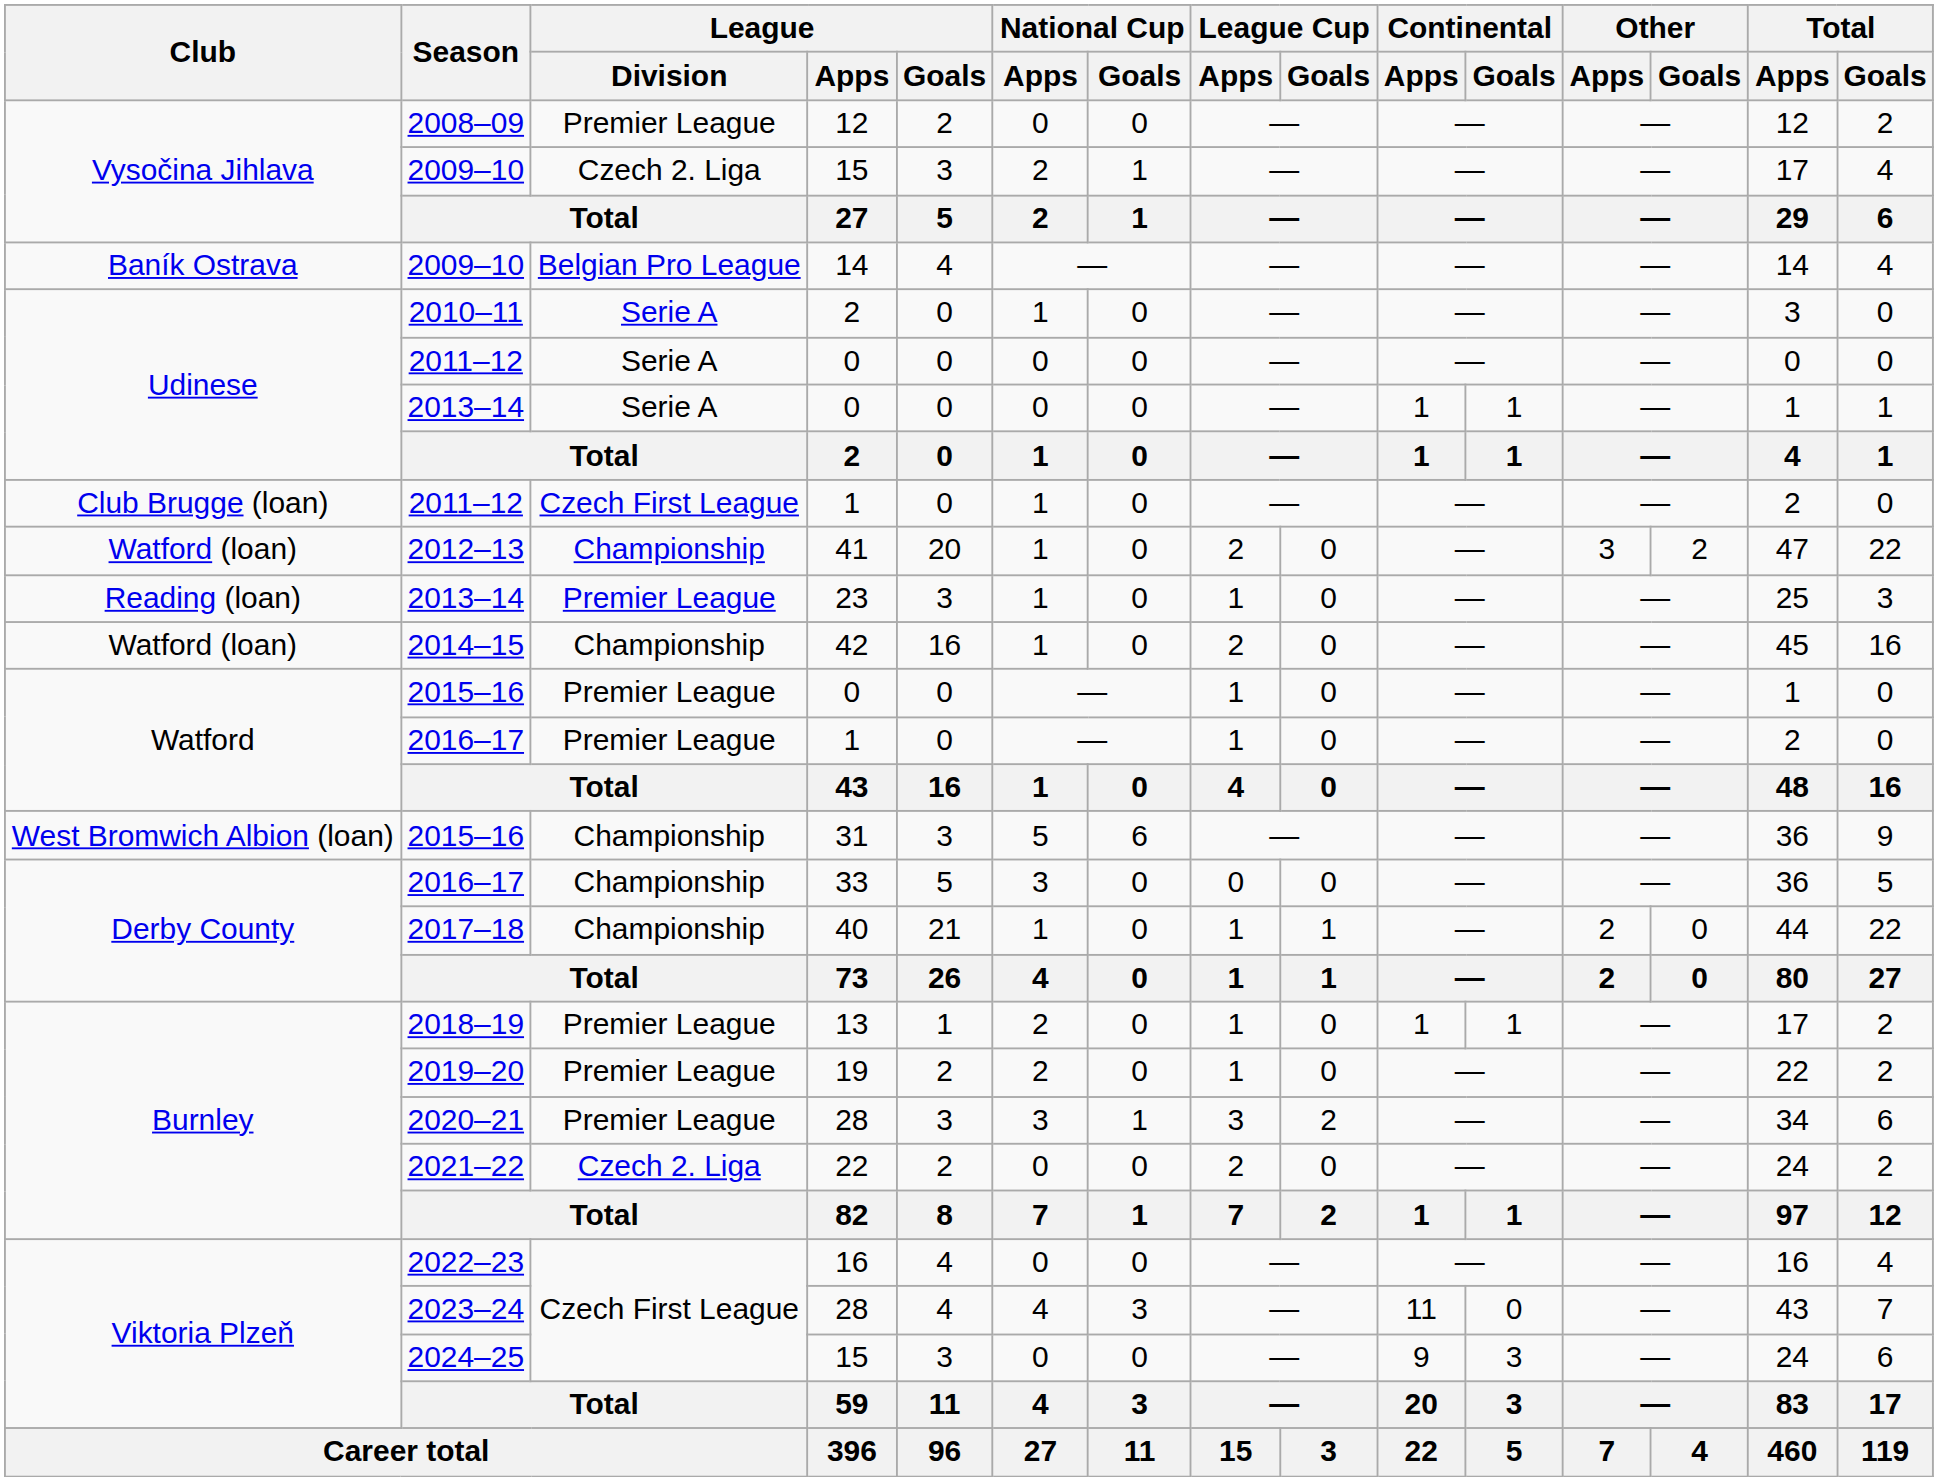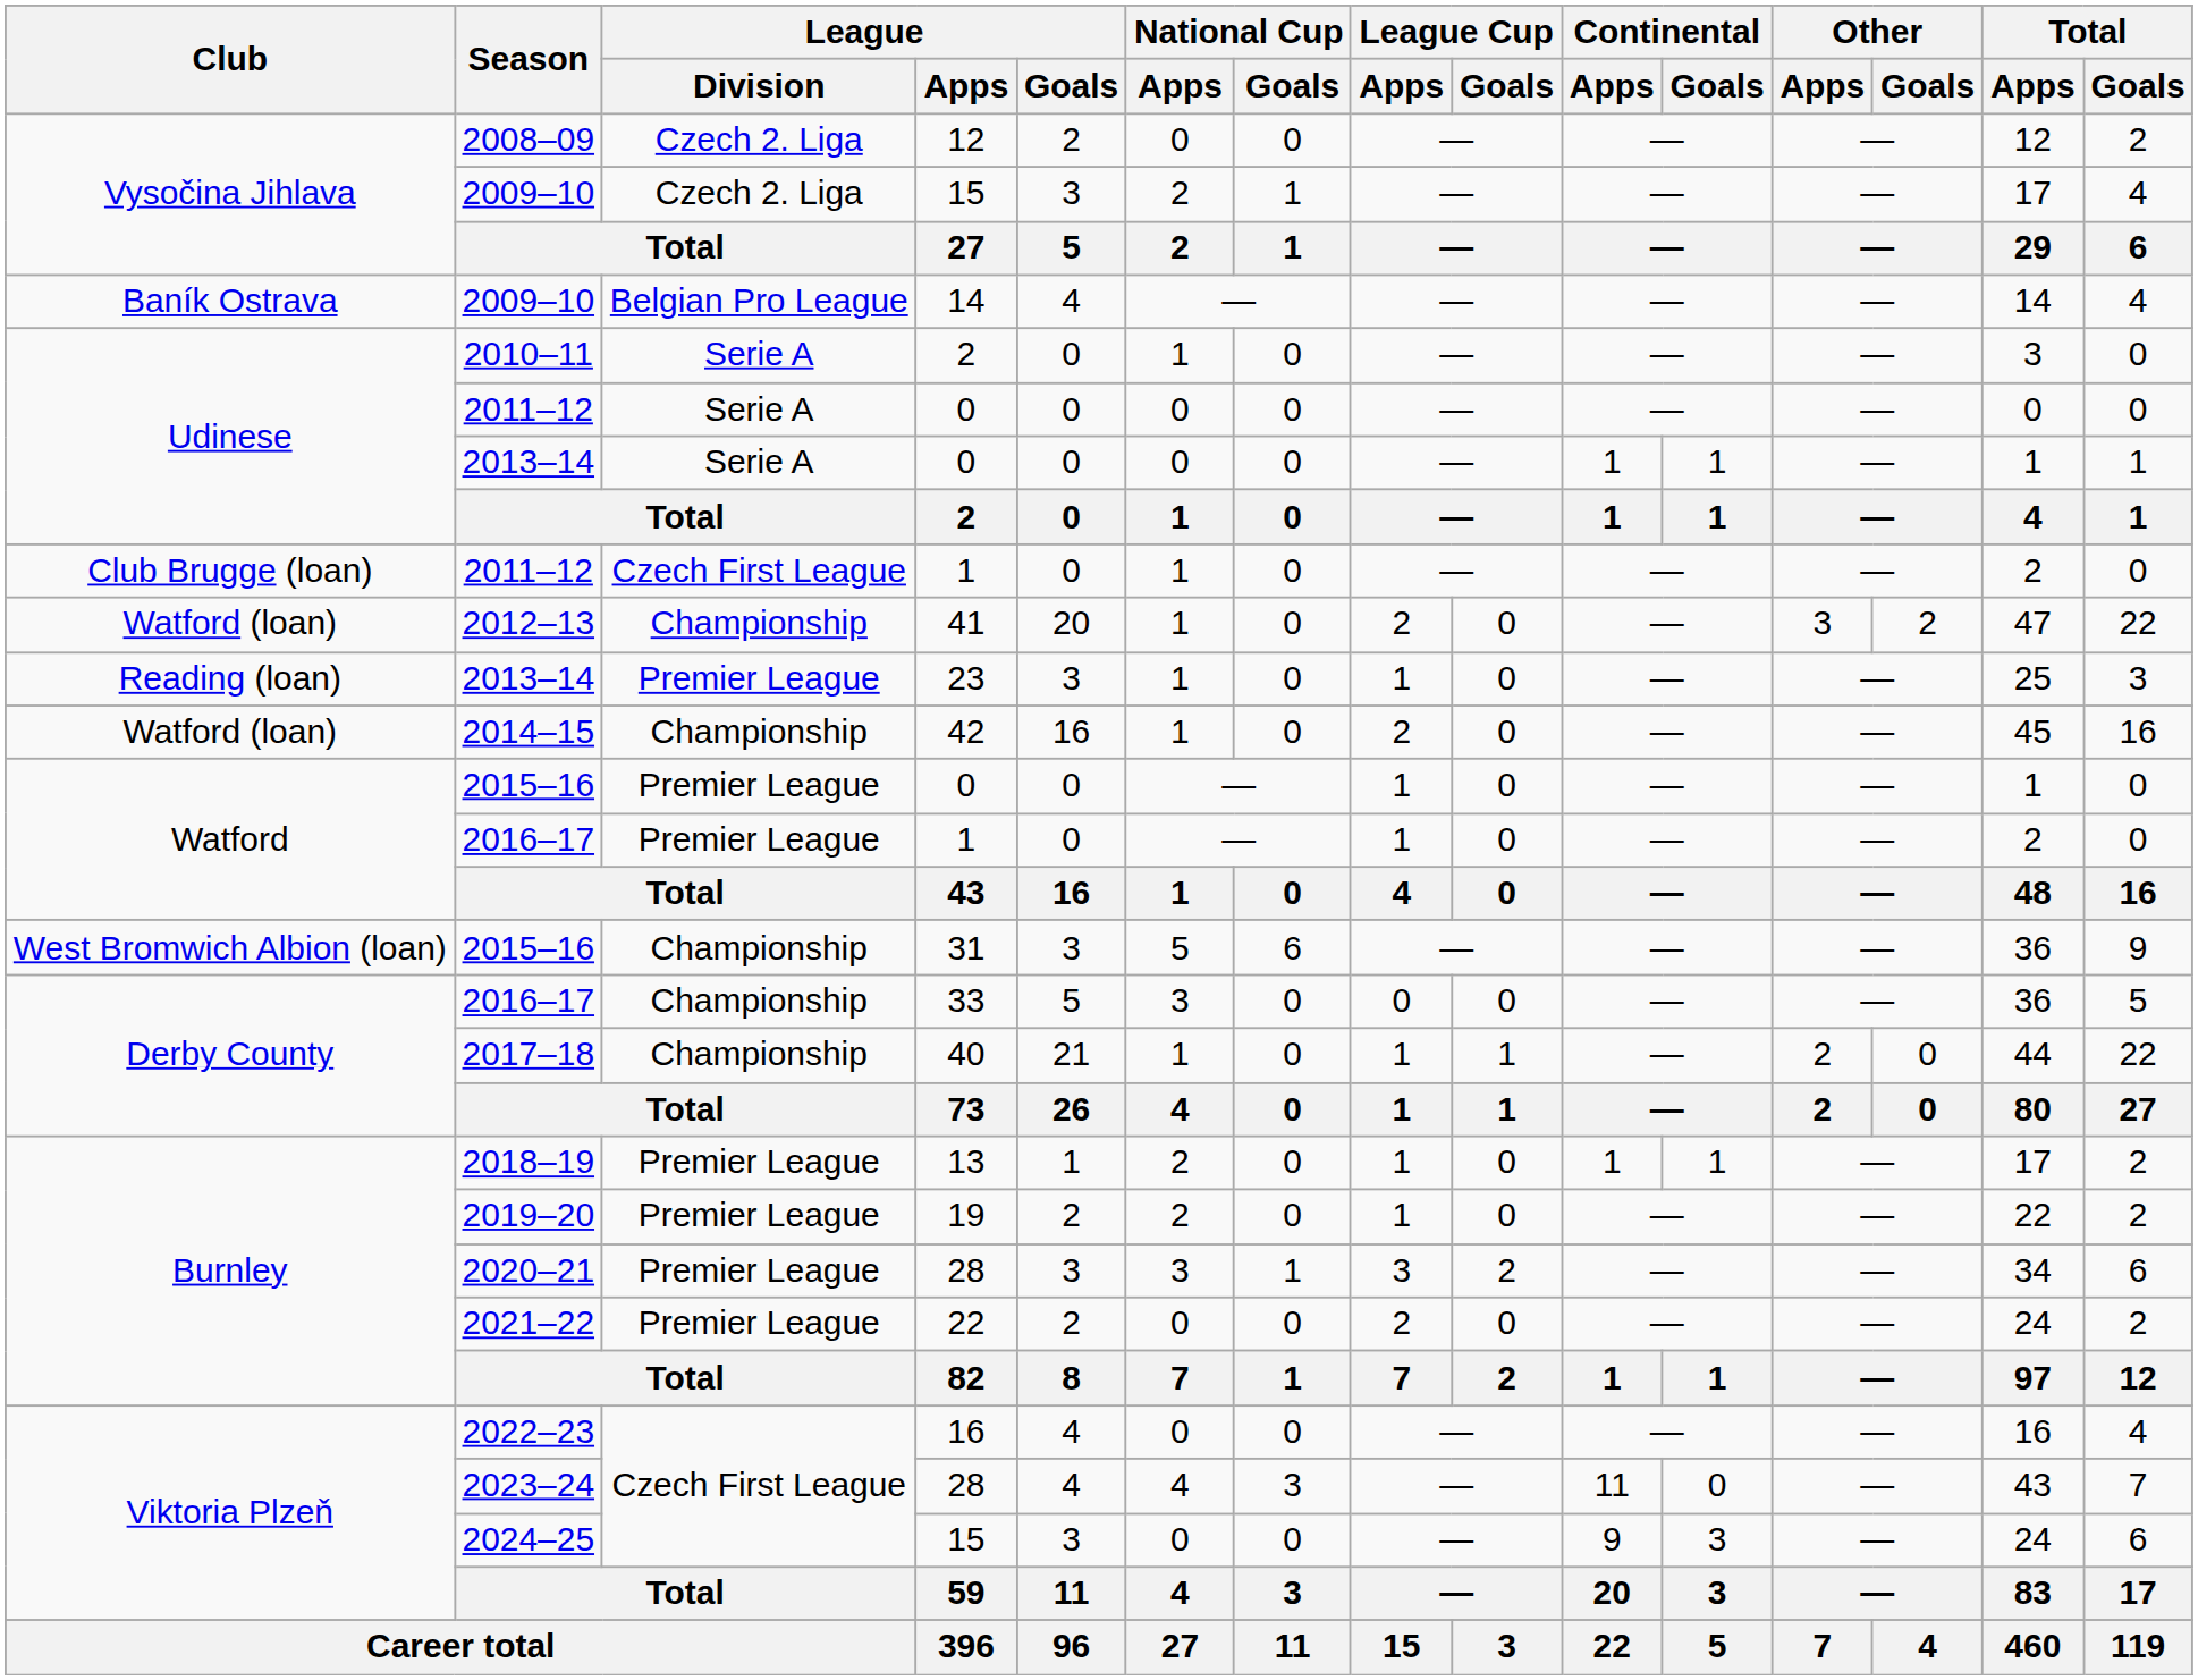2008–09 | League / Division: Premier League -> Czech 2. Liga
2021–22 | League / Division: Czech 2. Liga -> Premier League
